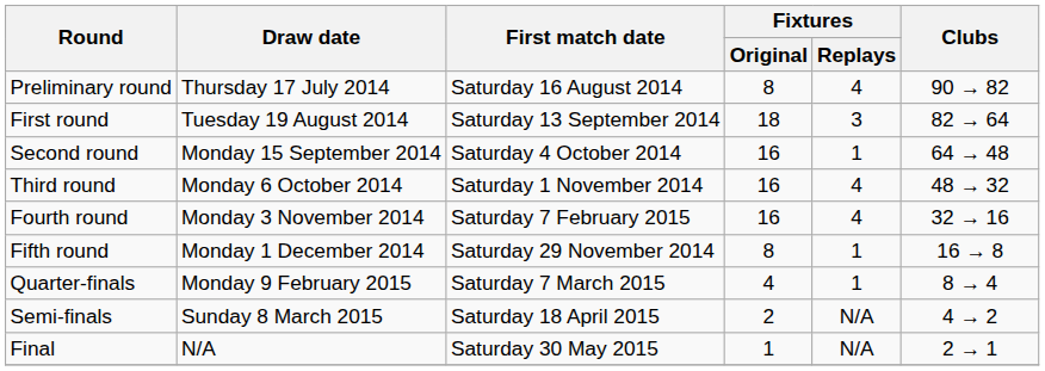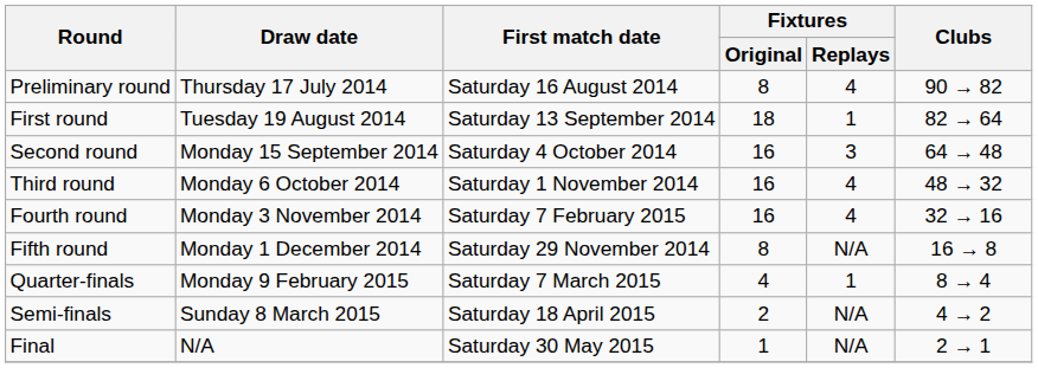First round | Fixtures / Replays: 3 -> 1
Second round | Fixtures / Replays: 1 -> 3
Fifth round | Fixtures / Replays: 1 -> N/A
